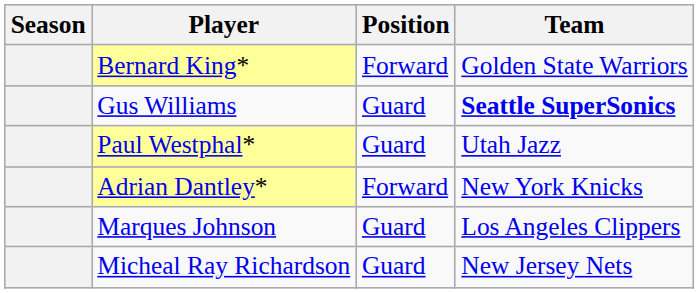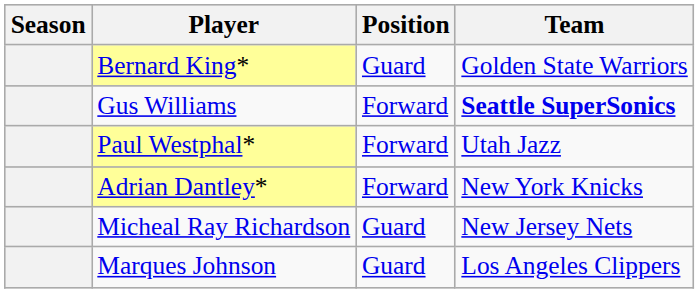Bernard King* | Position: Forward -> Guard
Gus Williams | Position: Guard -> Forward
Paul Westphal* | Position: Guard -> Forward
rows swapped: Micheal Ray Richardson <-> Marques Johnson
